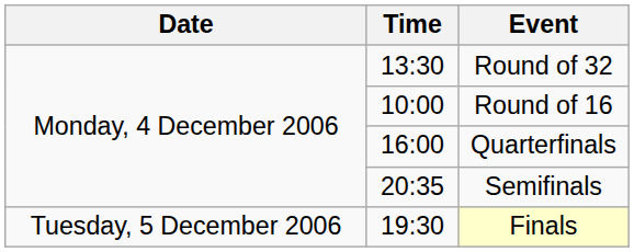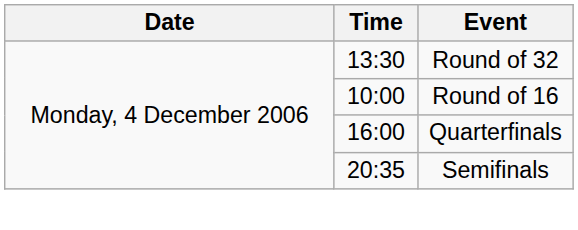- row: Tuesday, 5 December 2006 | 19:30 | Finals
